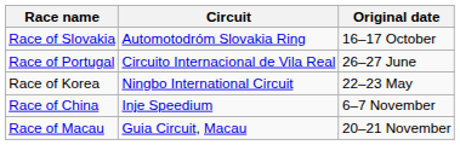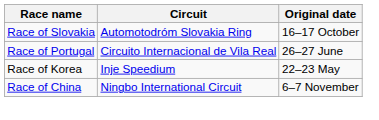Race of Korea | Circuit: Ningbo International Circuit -> Inje Speedium
Race of China | Circuit: Inje Speedium -> Ningbo International Circuit
- row: Race of Macau | Guia Circuit, Macau | 20–21 November
